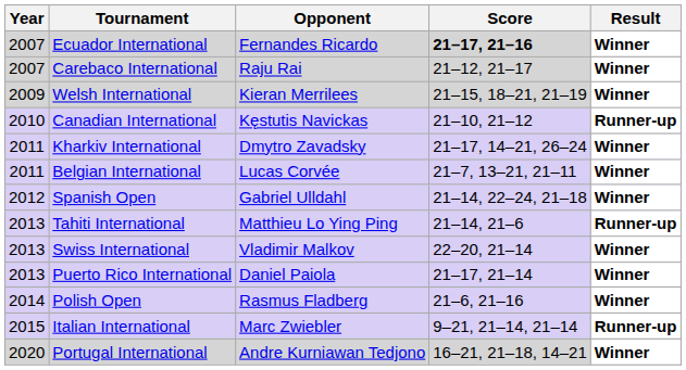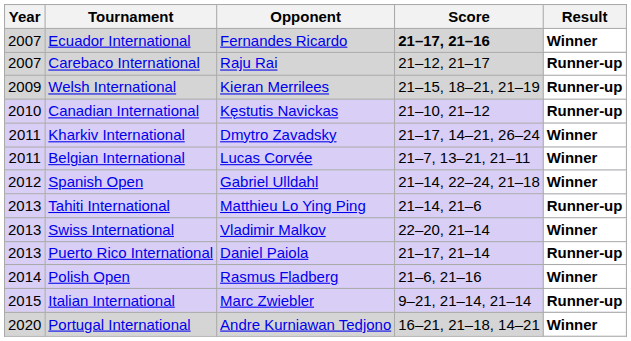Carebaco International | Result: Winner -> Runner-up
Welsh International | Result: Winner -> Runner-up
Puerto Rico International | Result: Winner -> Runner-up
